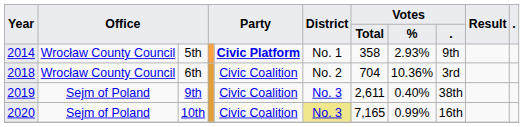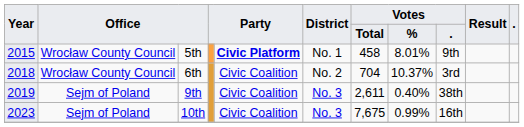5th | Year: 2014 -> 2015
5th | Votes / Total: 358 -> 458
5th | Votes / %: 2.93% -> 8.01%
6th | Votes / %: 10.36% -> 10.37%
10th | Year: 2020 -> 2023
10th | District: khaki background -> no background
10th | Votes / Total: 7,165 -> 7,675
